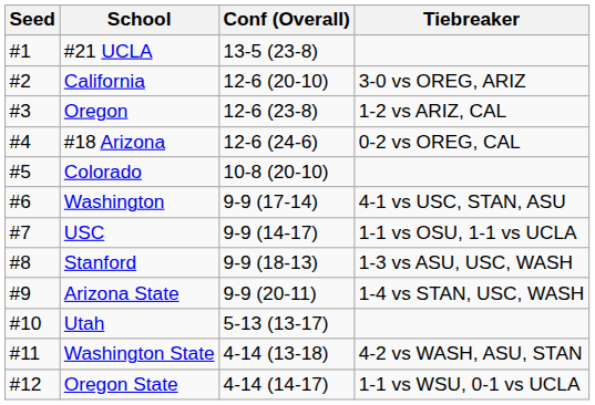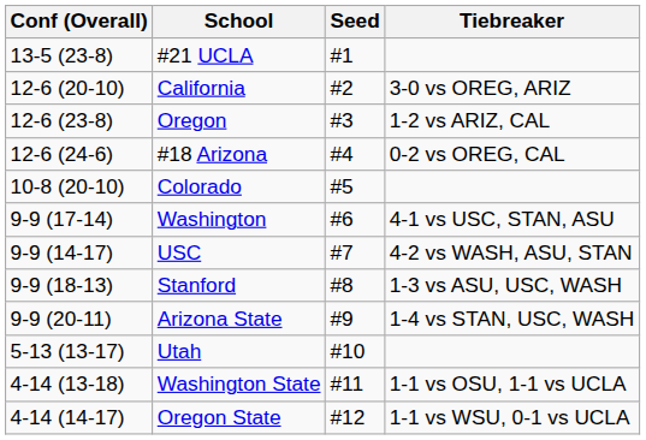columns swapped: Seed <-> Conf (Overall)
USC | Tiebreaker: 1-1 vs OSU, 1-1 vs UCLA -> 4-2 vs WASH, ASU, STAN
Washington State | Tiebreaker: 4-2 vs WASH, ASU, STAN -> 1-1 vs OSU, 1-1 vs UCLA
